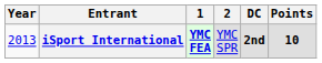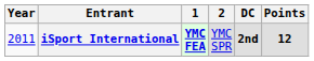iSport International | Year: 2013 -> 2011
iSport International | Points: 10 -> 12
